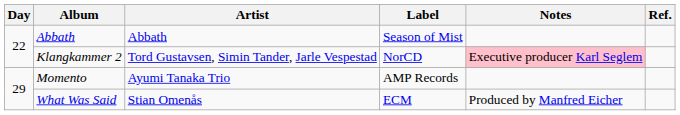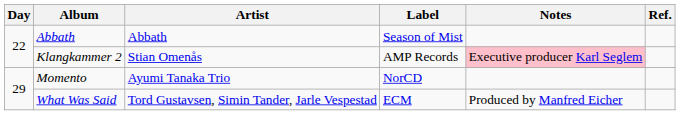Klangkammer 2 | Artist: Tord Gustavsen, Simin Tander, Jarle Vespestad -> Stian Omenås
Klangkammer 2 | Label: NorCD -> AMP Records
Momento | Label: AMP Records -> NorCD
What Was Said | Artist: Stian Omenås -> Tord Gustavsen, Simin Tander, Jarle Vespestad
